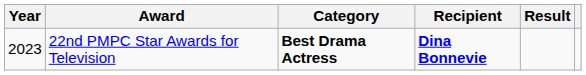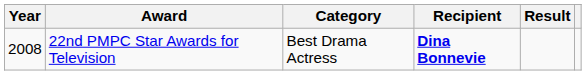22nd PMPC Star Awards for Television | Year: 2023 -> 2008
22nd PMPC Star Awards for Television | Category: bold -> normal
